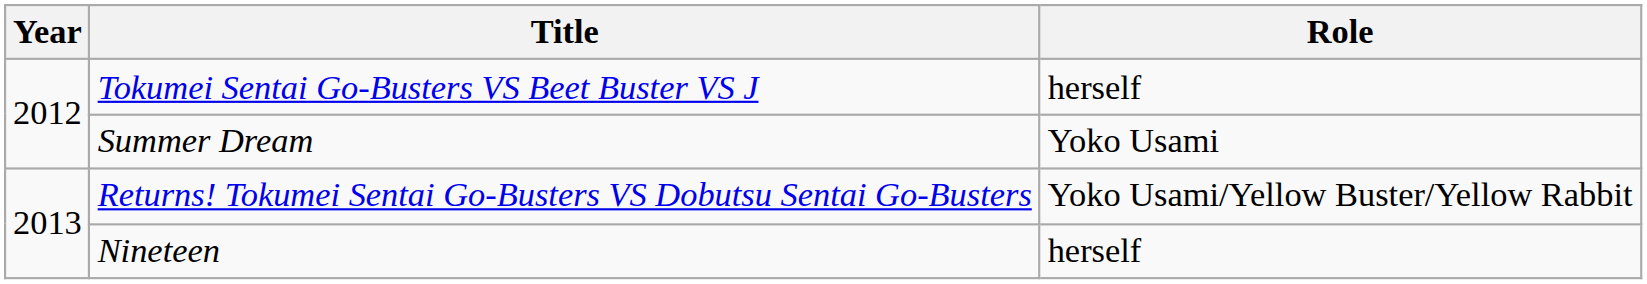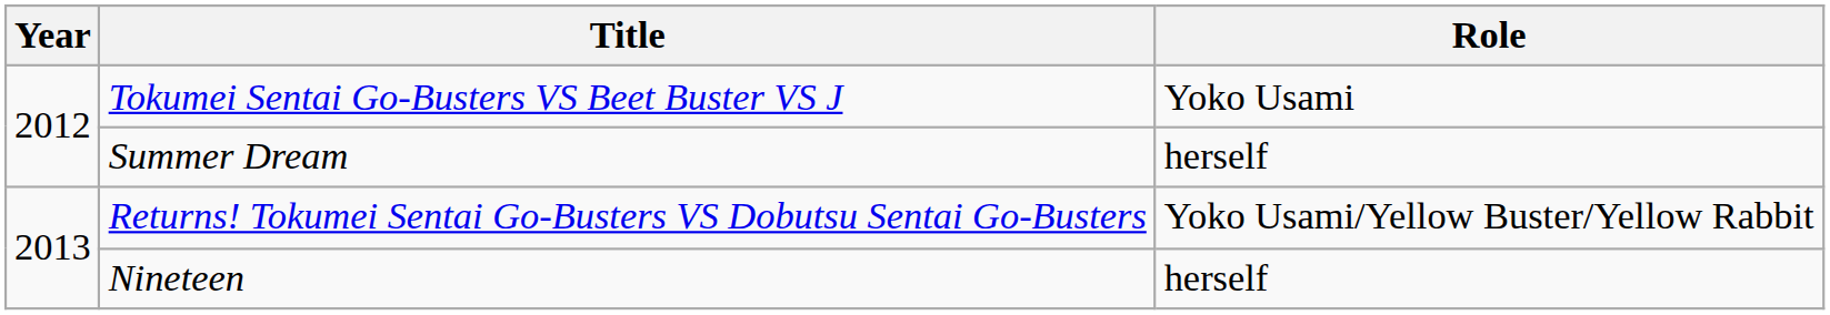Tokumei Sentai Go-Busters VS Beet Buster VS J | Role: herself -> Yoko Usami
Summer Dream | Role: Yoko Usami -> herself
